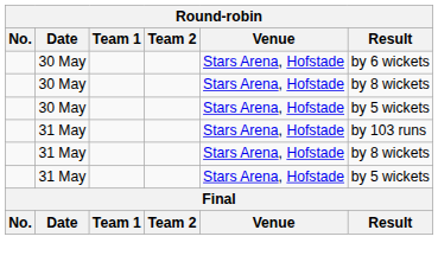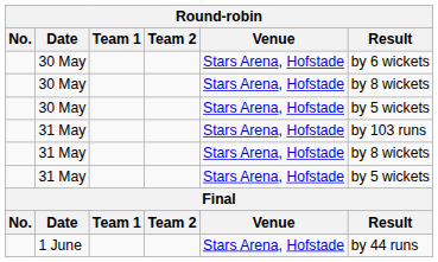+ row: 1 June | Stars Arena, Hofstade | by 44 runs
